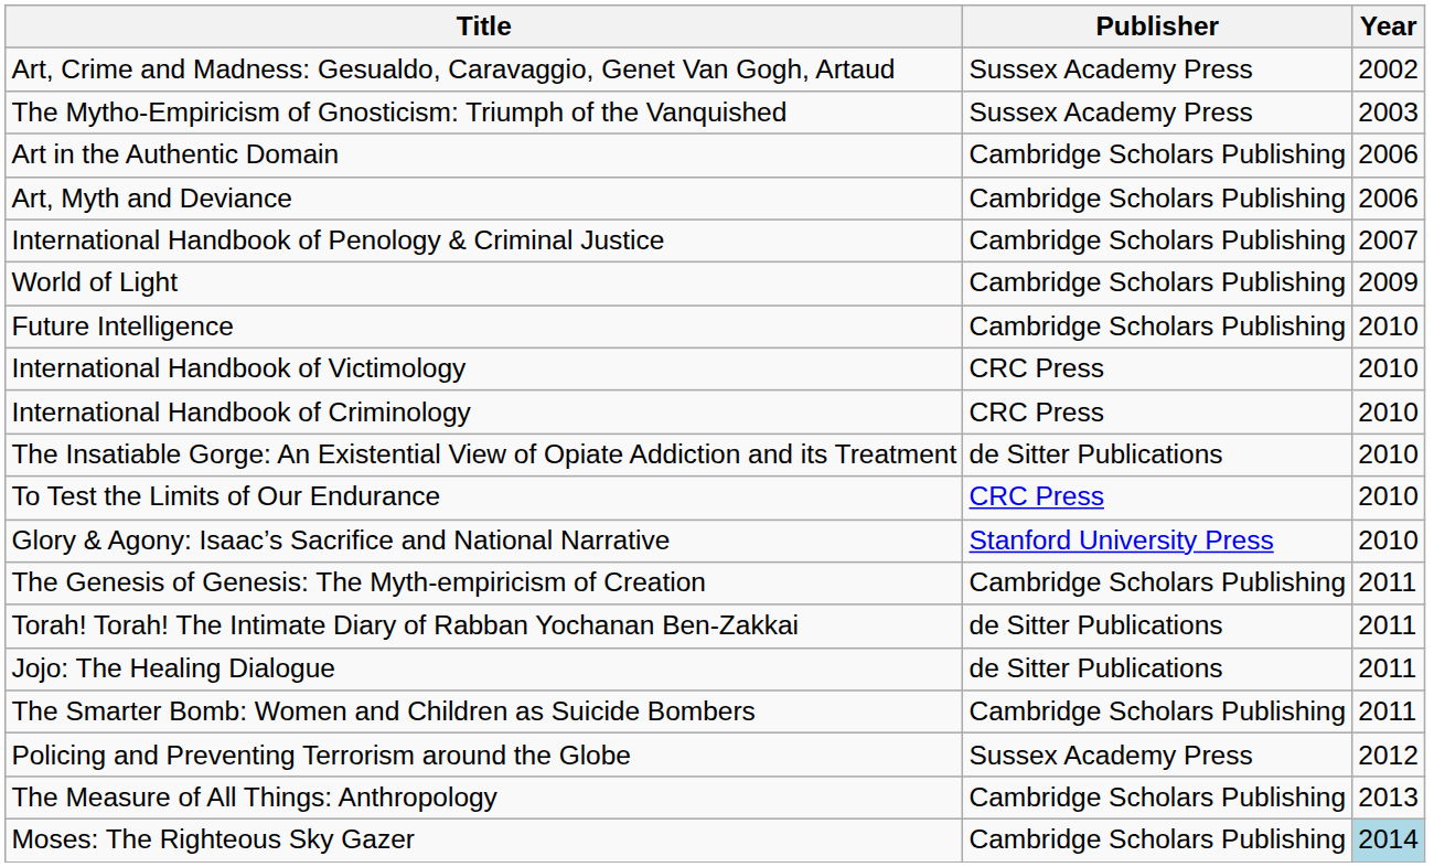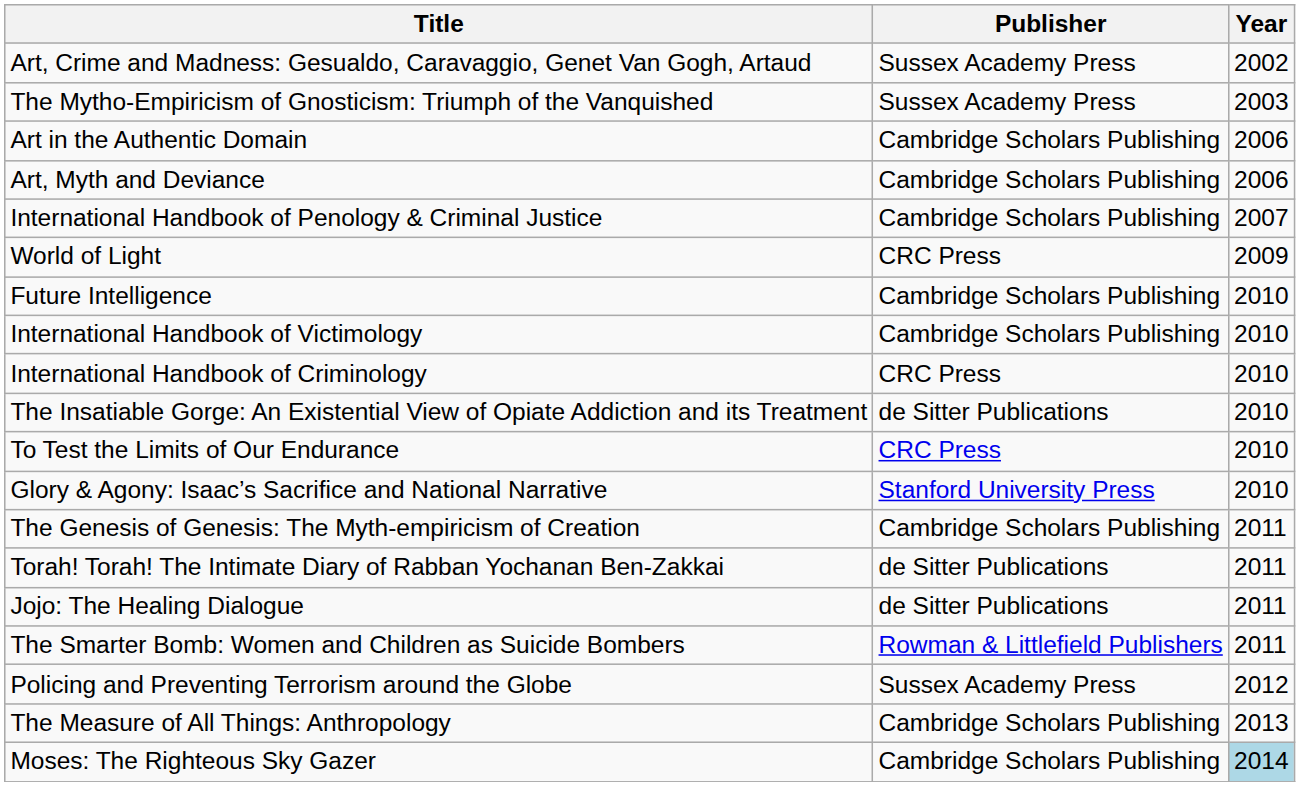World of Light | Publisher: Cambridge Scholars Publishing -> CRC Press
International Handbook of Victimology | Publisher: CRC Press -> Cambridge Scholars Publishing
The Smarter Bomb: Women and Children as Suicide Bombers | Publisher: Cambridge Scholars Publishing -> Rowman & Littlefield Publishers
